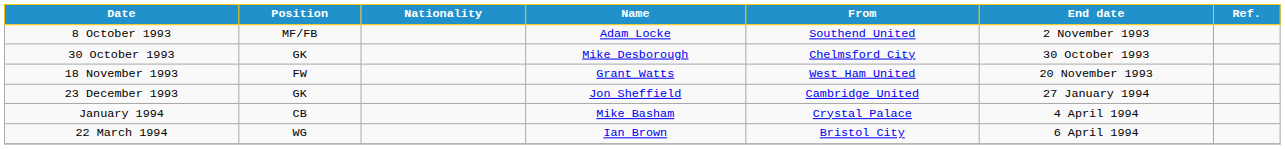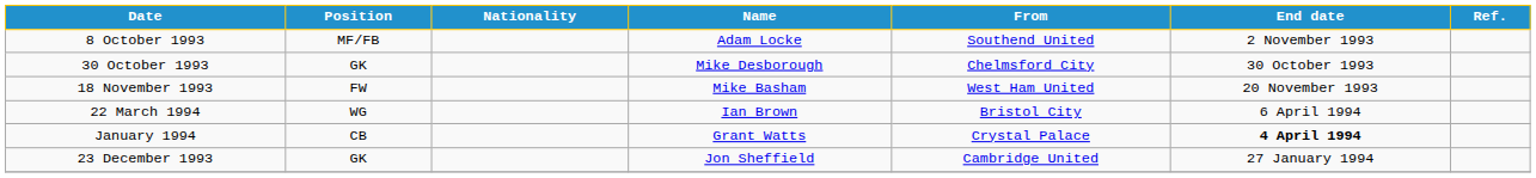18 November 1993 | Name: Grant Watts -> Mike Basham
rows swapped: 23 December 1993 <-> 22 March 1994
January 1994 | Name: Mike Basham -> Grant Watts
January 1994 | End date: normal -> bold
